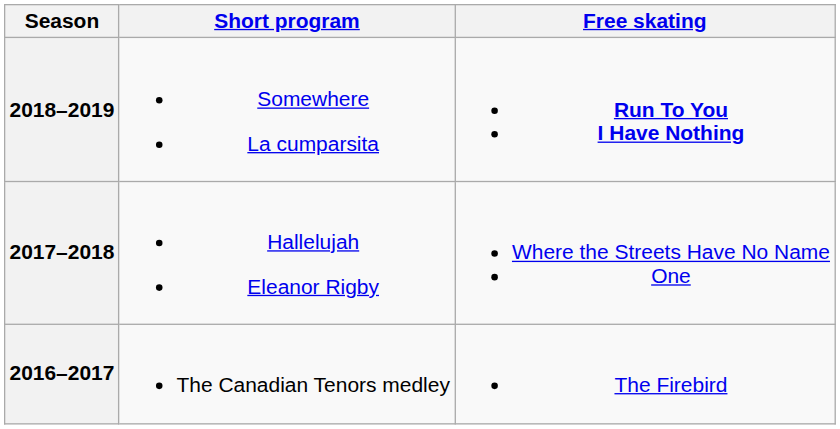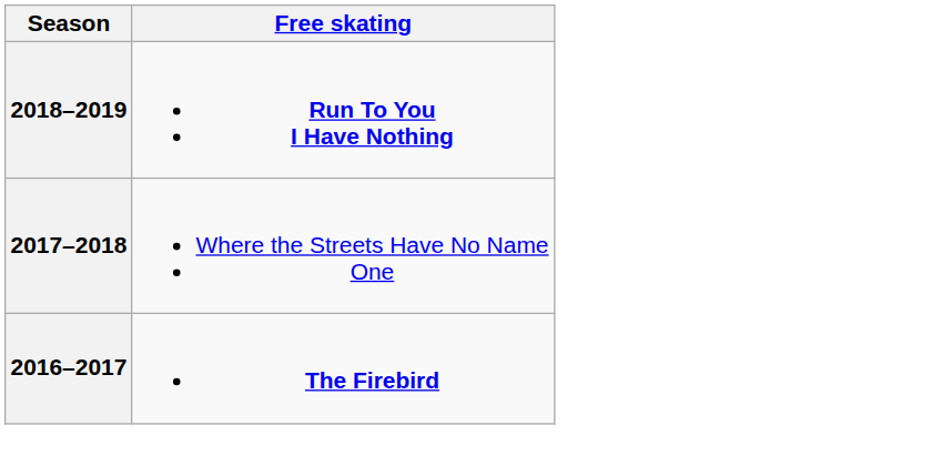- column: Short program | Somewhere La cumparsita | Hallelujah Eleanor Rigby | The Canadian Tenors medley
2016–2017 | Free skating: normal -> bold
